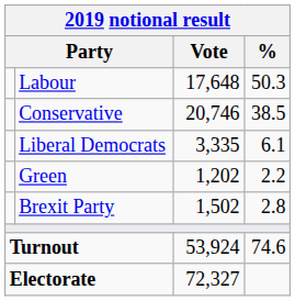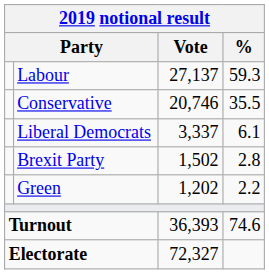Labour | Vote: 17,648 -> 27,137
Labour | %: 50.3 -> 59.3
Conservative | %: 38.5 -> 35.5
Liberal Democrats | Vote: 3,335 -> 3,337
rows swapped: Brexit Party <-> Green
Turnout | Vote: 53,924 -> 36,393
